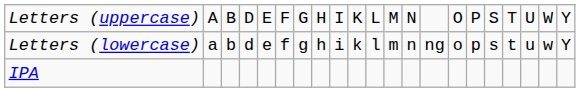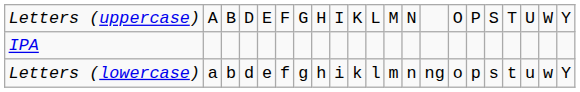rows swapped: Letters (lowercase) <-> IPA
